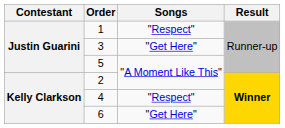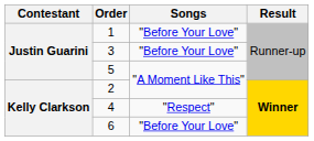1 | Songs: "Respect" -> "Before Your Love"
3 | Songs: "Get Here" -> "Before Your Love"
6 | Songs: "Get Here" -> "Before Your Love"
